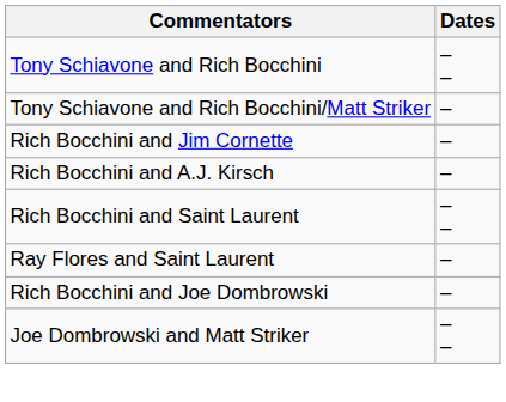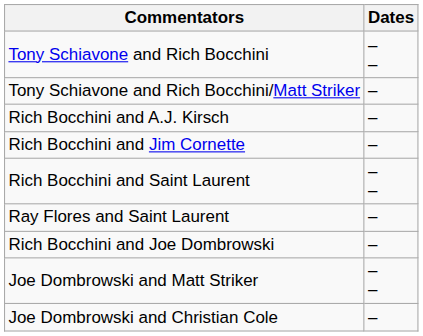rows swapped: Rich Bocchini and Jim Cornette <-> Rich Bocchini and A.J. Kirsch
+ row: Joe Dombrowski and Christian Cole | –
